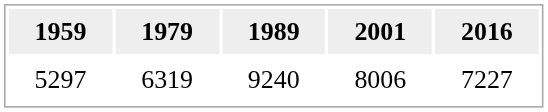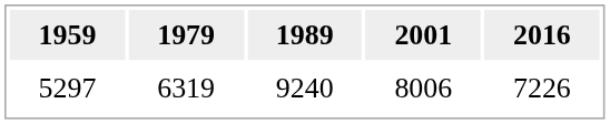5297 | 2016: 7227 -> 7226
